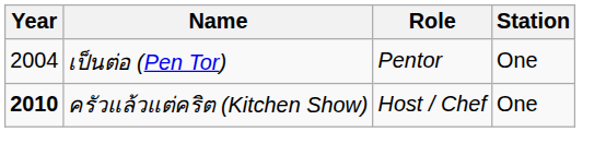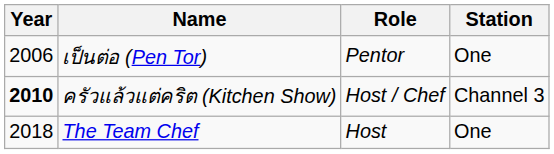เป็นต่อ (Pen Tor) | Year: 2004 -> 2006
ครัวแล้วแต่คริต (Kitchen Show) | Station: One -> Channel 3
+ row: 2018 | The Team Chef | Host | One
